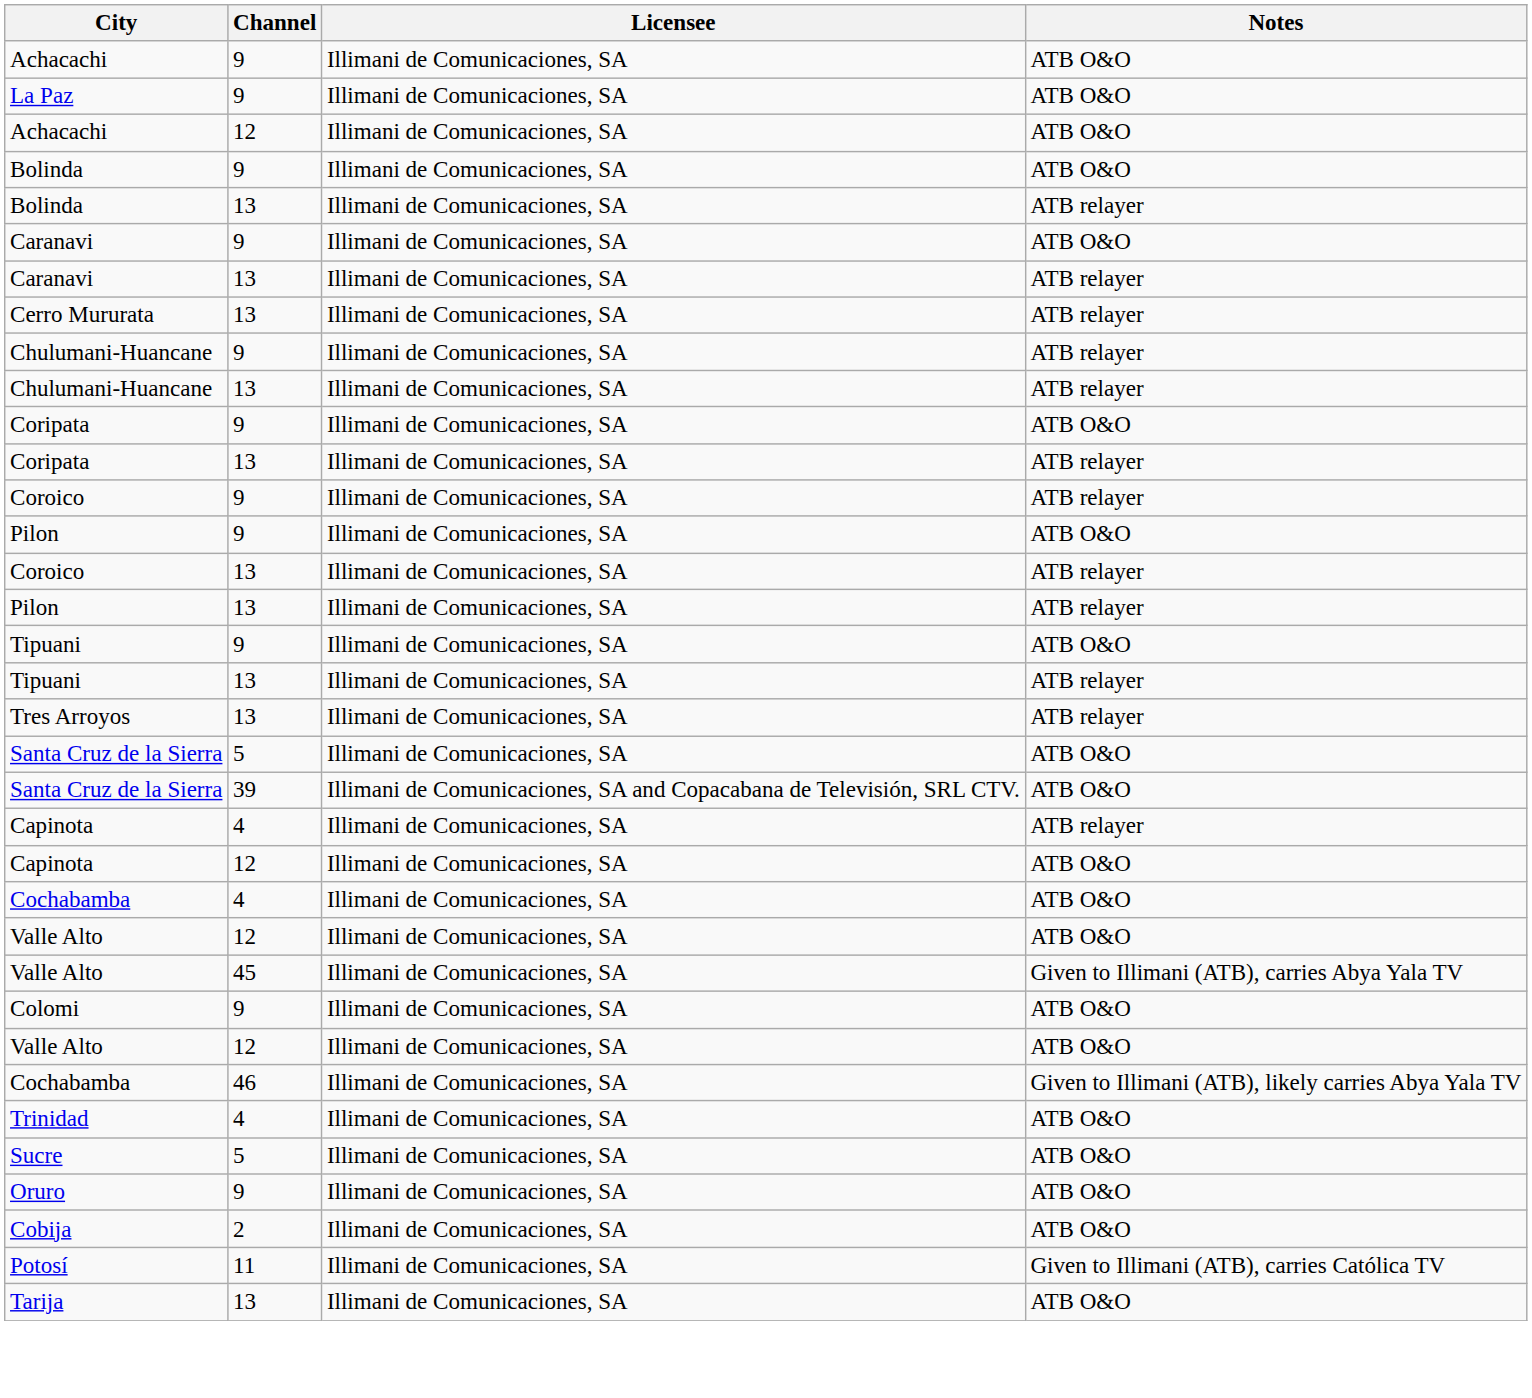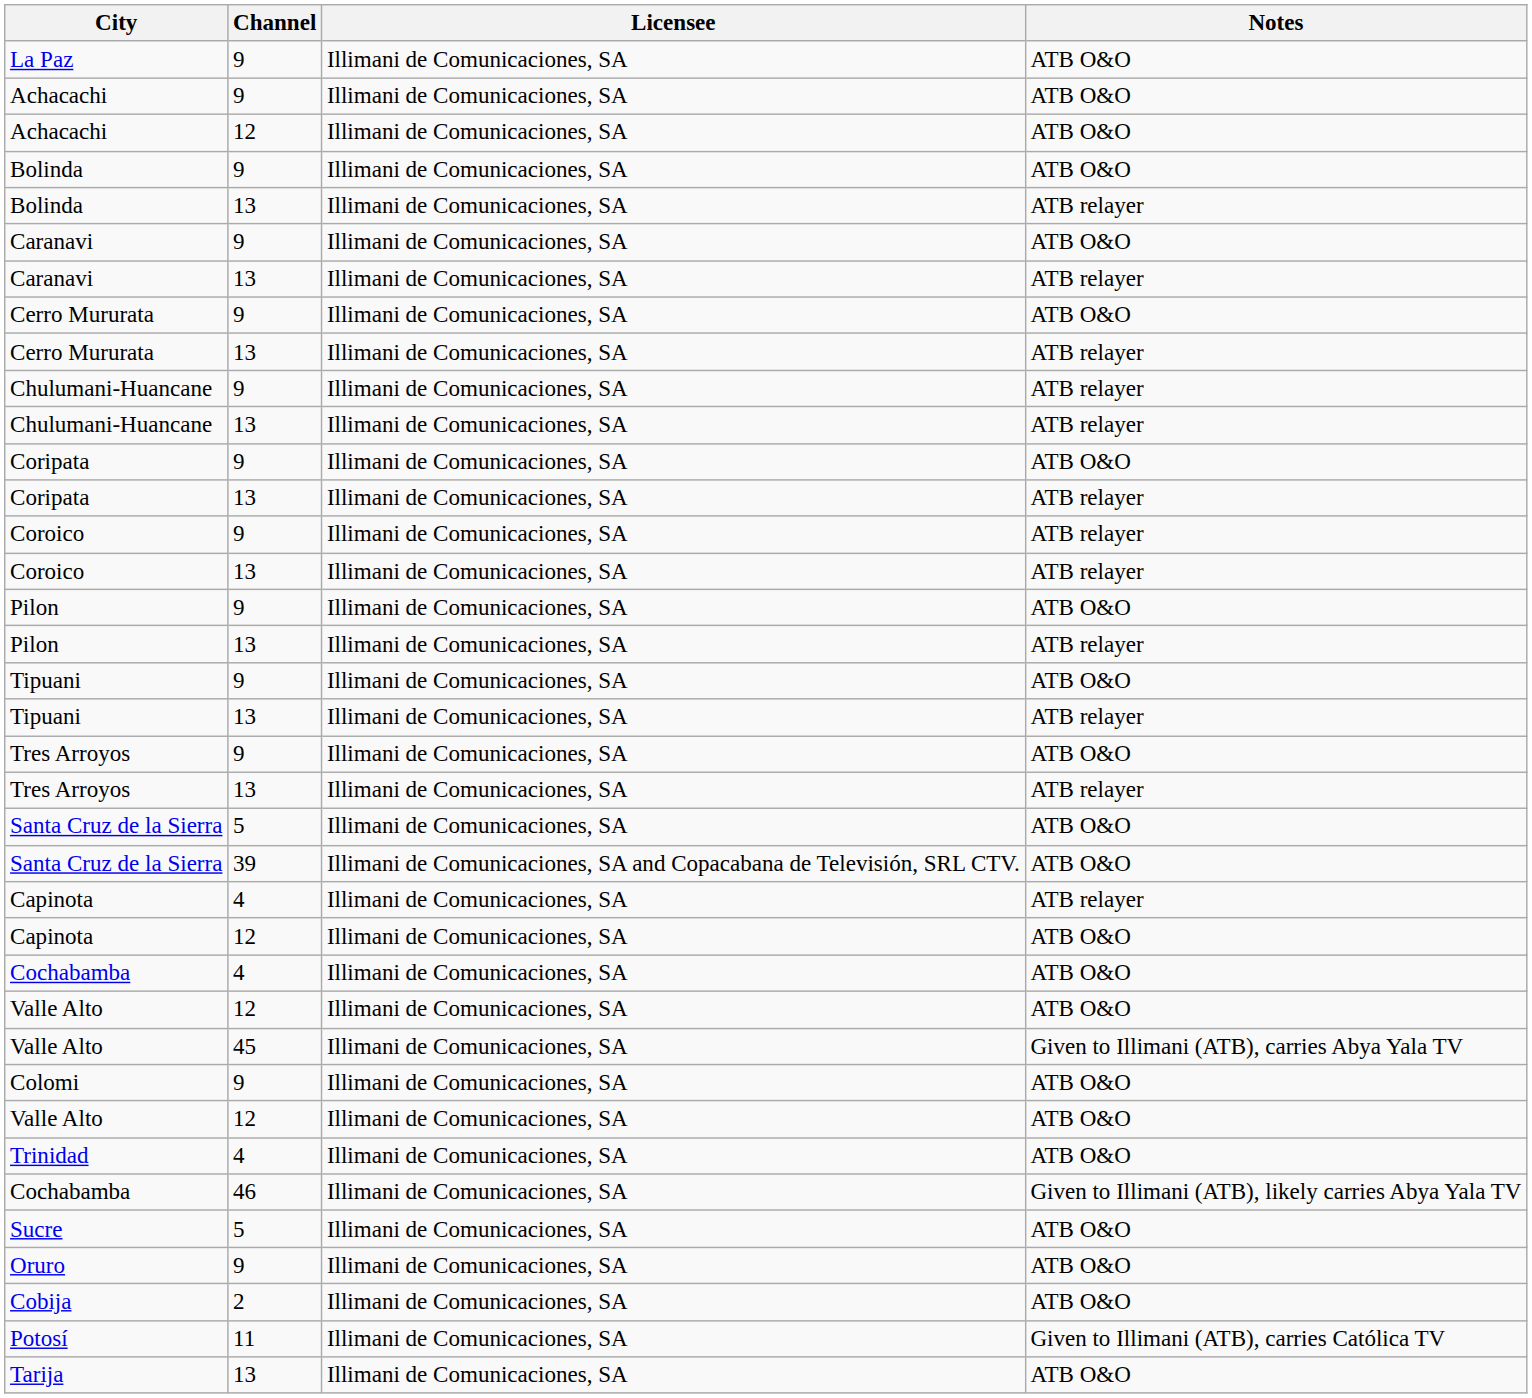rows swapped: La Paz <-> Achacachi / 9
+ row: Cerro Mururata | 9 | Illimani de Comunicaciones, SA | ATB O&O
rows swapped: Coroico / 13 <-> Pilon / 9
+ row: Tres Arroyos | 9 | Illimani de Comunicaciones, SA | ATB O&O
rows swapped: Cochabamba / 46 <-> Trinidad
